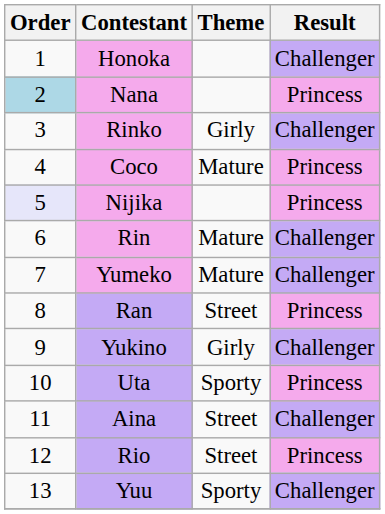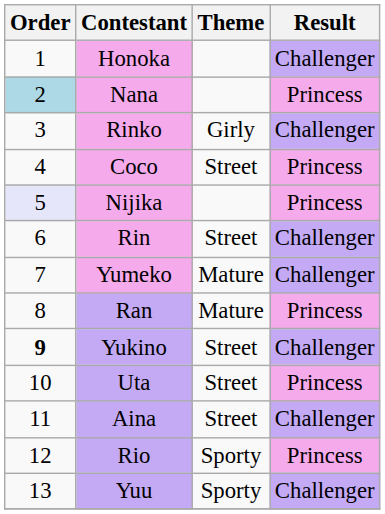Coco | Theme: Mature -> Street
Rin | Theme: Mature -> Street
Ran | Theme: Street -> Mature
Yukino | Order: normal -> bold
Yukino | Theme: Girly -> Street
Uta | Theme: Sporty -> Street
Rio | Theme: Street -> Sporty
